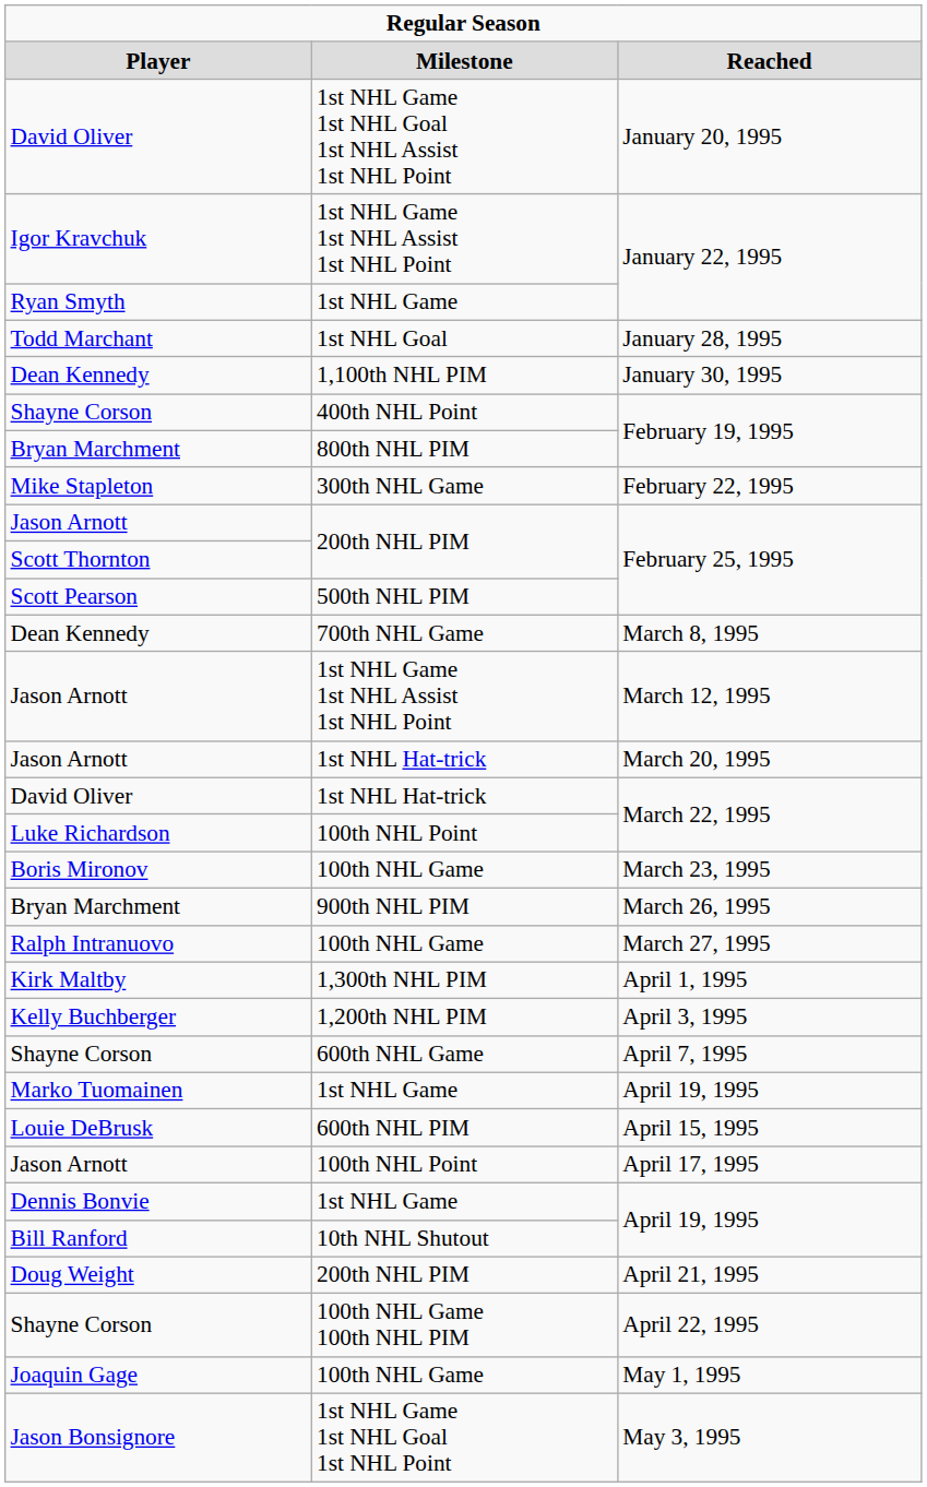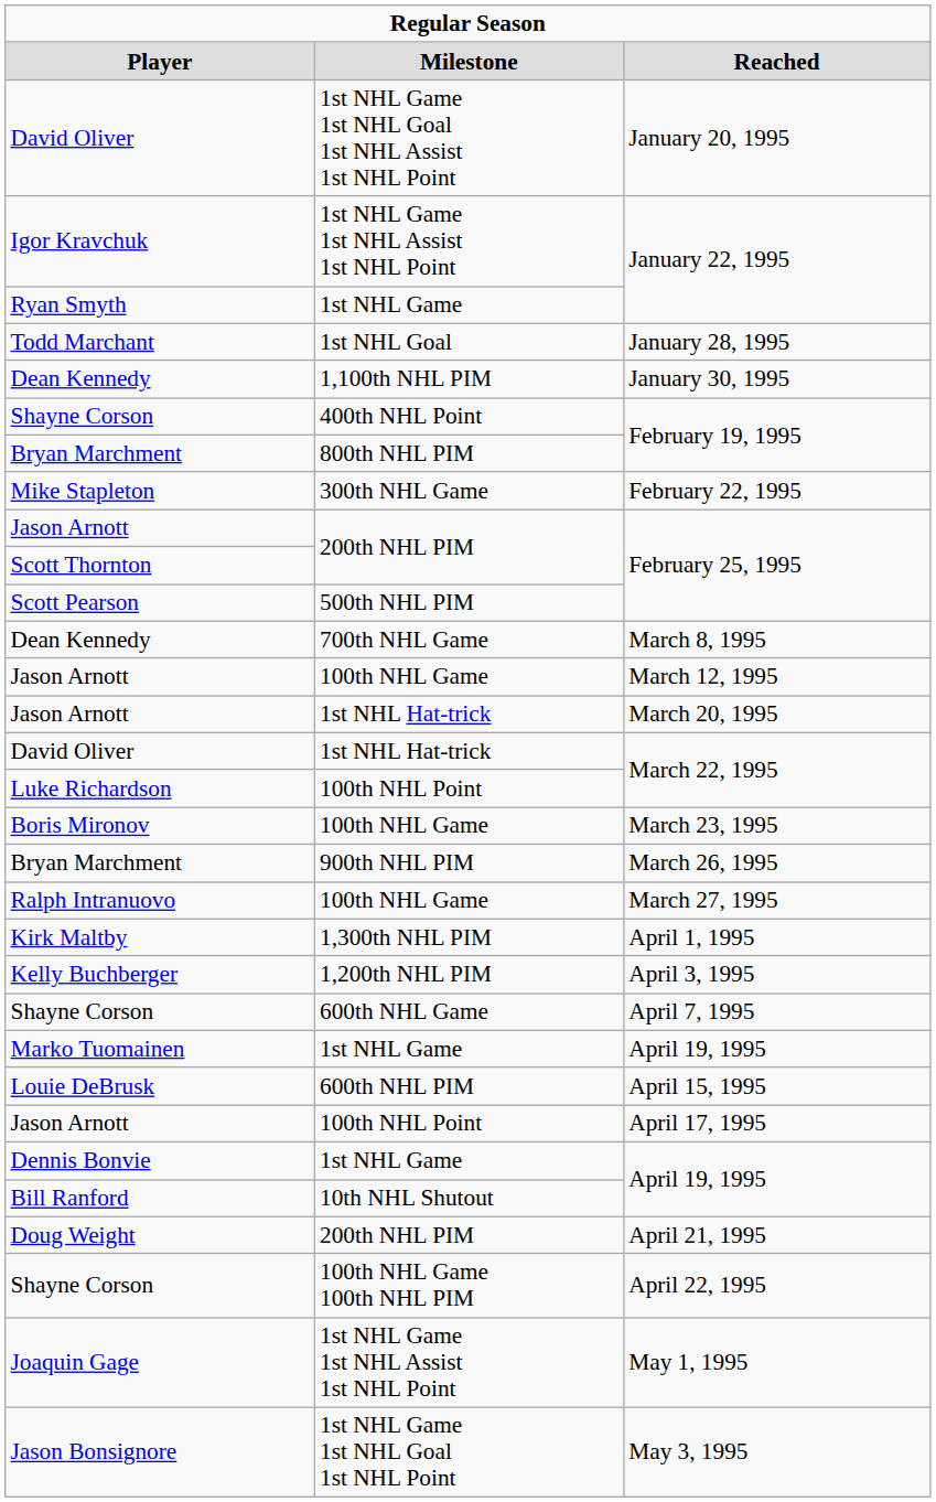March 12, 1995 | column 2: 1st NHL Game 1st NHL Assist 1st NHL Point -> 100th NHL Game
May 1, 1995 | column 2: 100th NHL Game -> 1st NHL Game 1st NHL Assist 1st NHL Point
